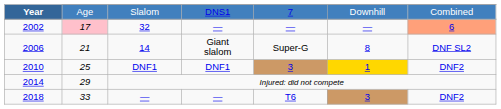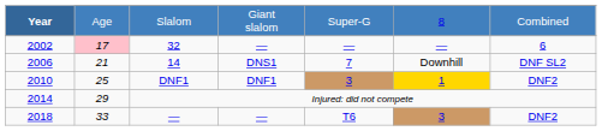Slalom | column 4: DNS1 -> Giant slalom
Slalom | column 5: 7 -> Super-G
Slalom | column 6: Downhill -> 8
32 | column 7: lightsalmon background -> no background
14 | column 4: Giant slalom -> DNS1
14 | column 5: Super-G -> 7
14 | column 6: 8 -> Downhill
